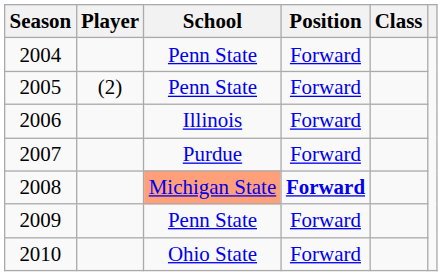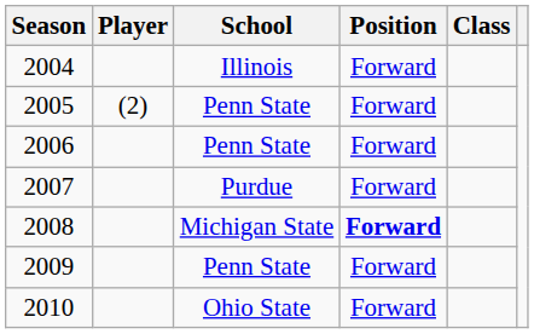2004 | School: Penn State -> Illinois
2006 | School: Illinois -> Penn State
2008 | School: lightsalmon background -> no background
